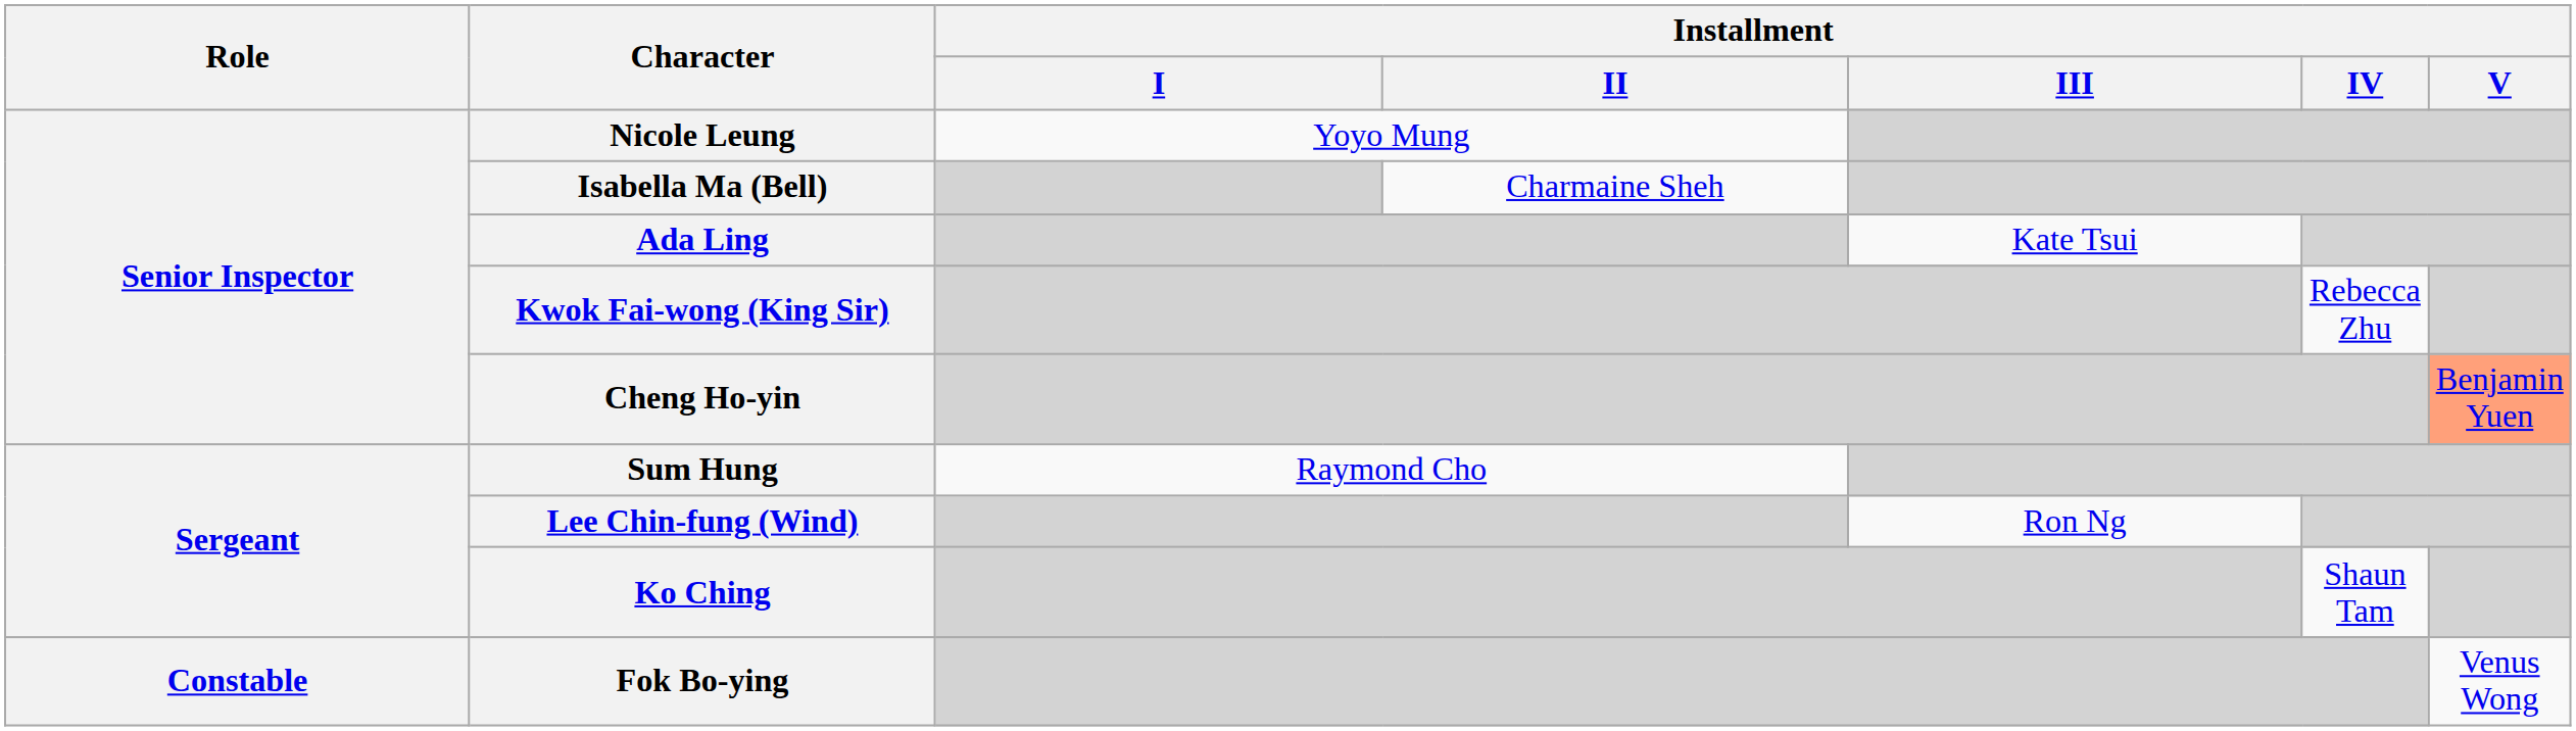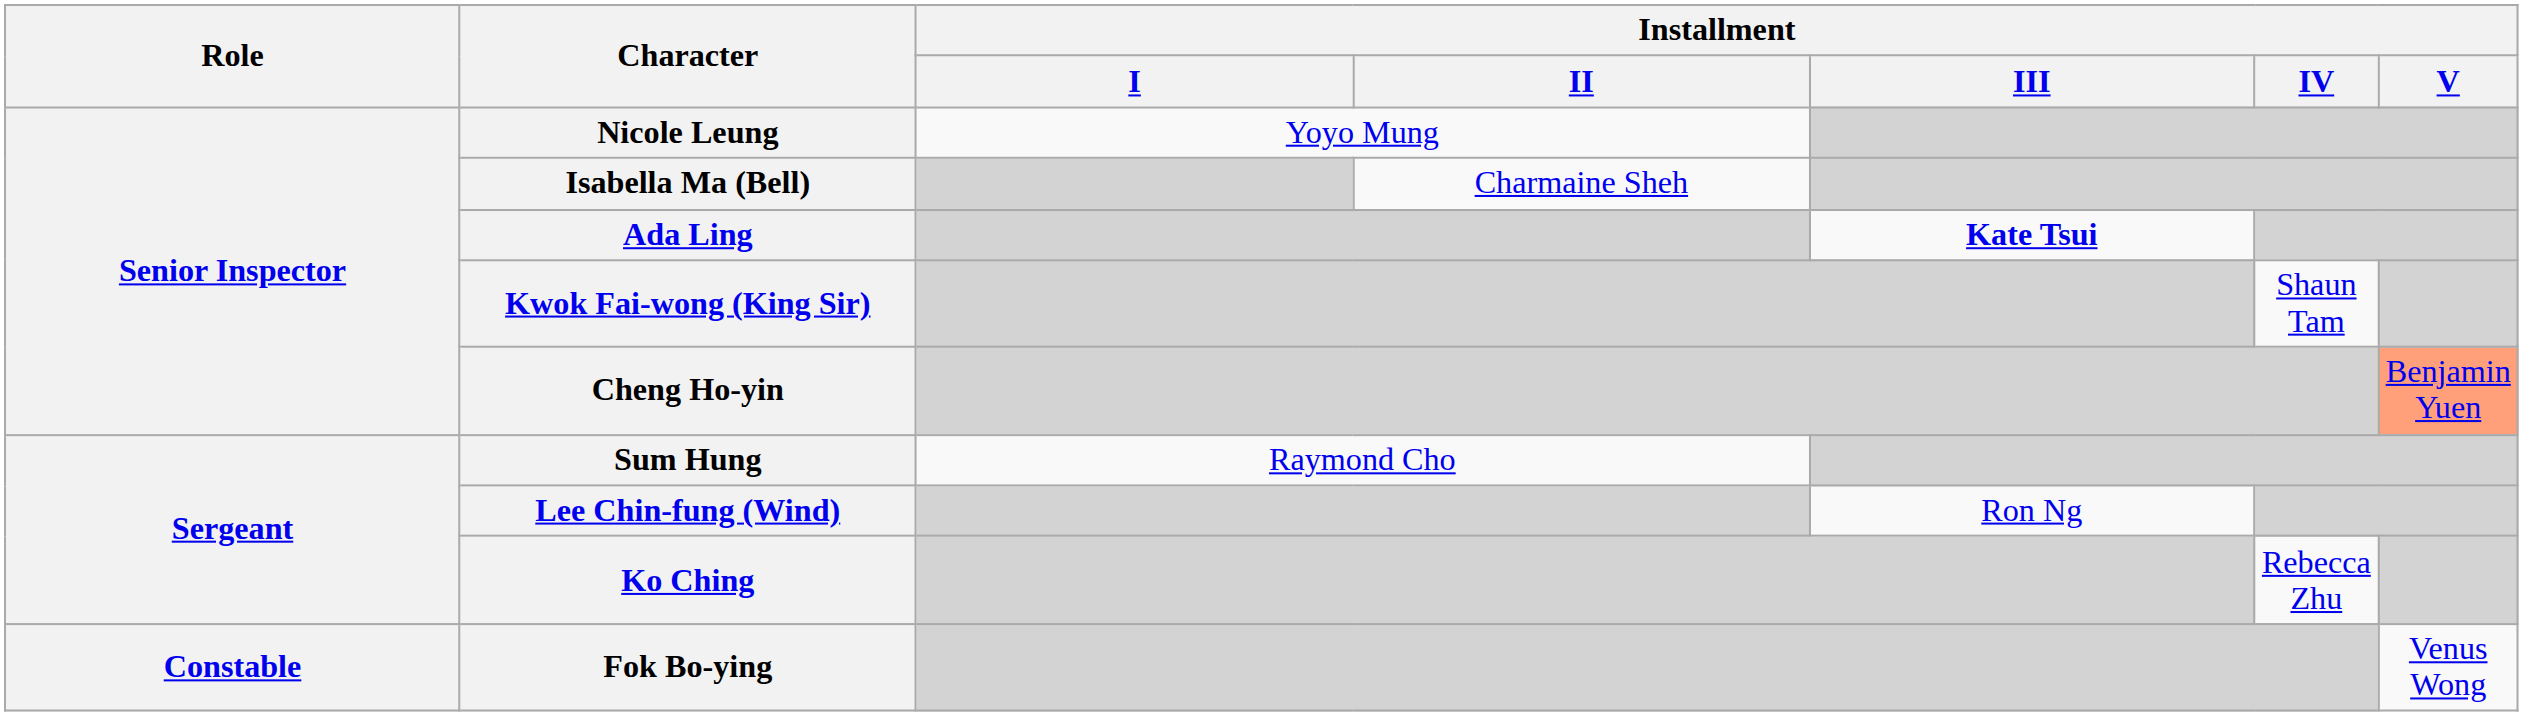Ada Ling | Installment / III: normal -> bold
Kwok Fai-wong (King Sir) | Installment / IV: Rebecca Zhu -> Shaun Tam
Ko Ching | Installment / IV: Shaun Tam -> Rebecca Zhu
